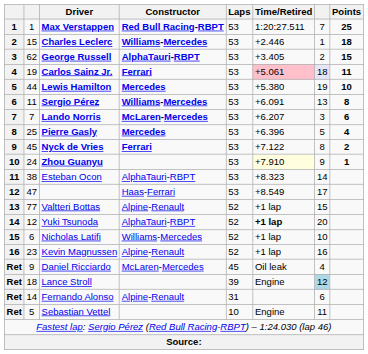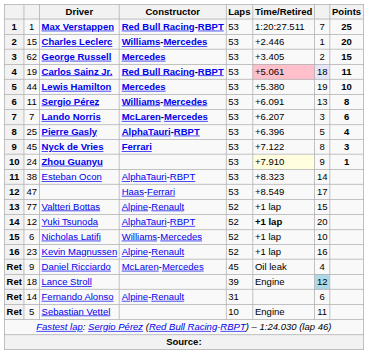Charles Leclerc | Points: 18 -> 20
George Russell | Constructor: AlphaTauri-RBPT -> Mercedes
Carlos Sainz Jr. | Constructor: Ferrari -> Red Bull Racing-RBPT
Pierre Gasly | Constructor: Mercedes -> AlphaTauri-RBPT
Nyck de Vries | Points: 2 -> 3
